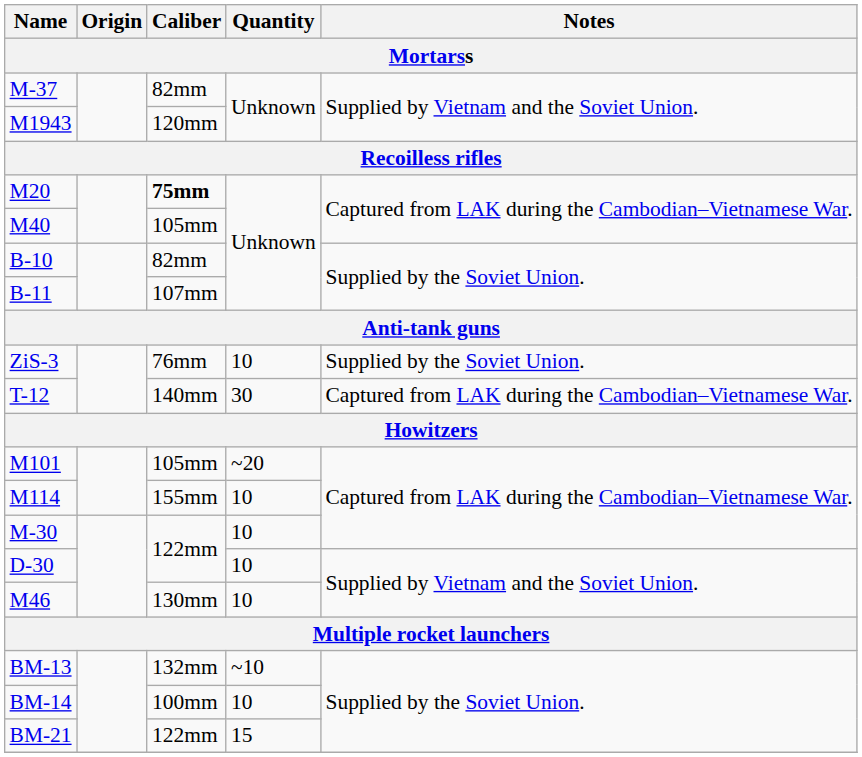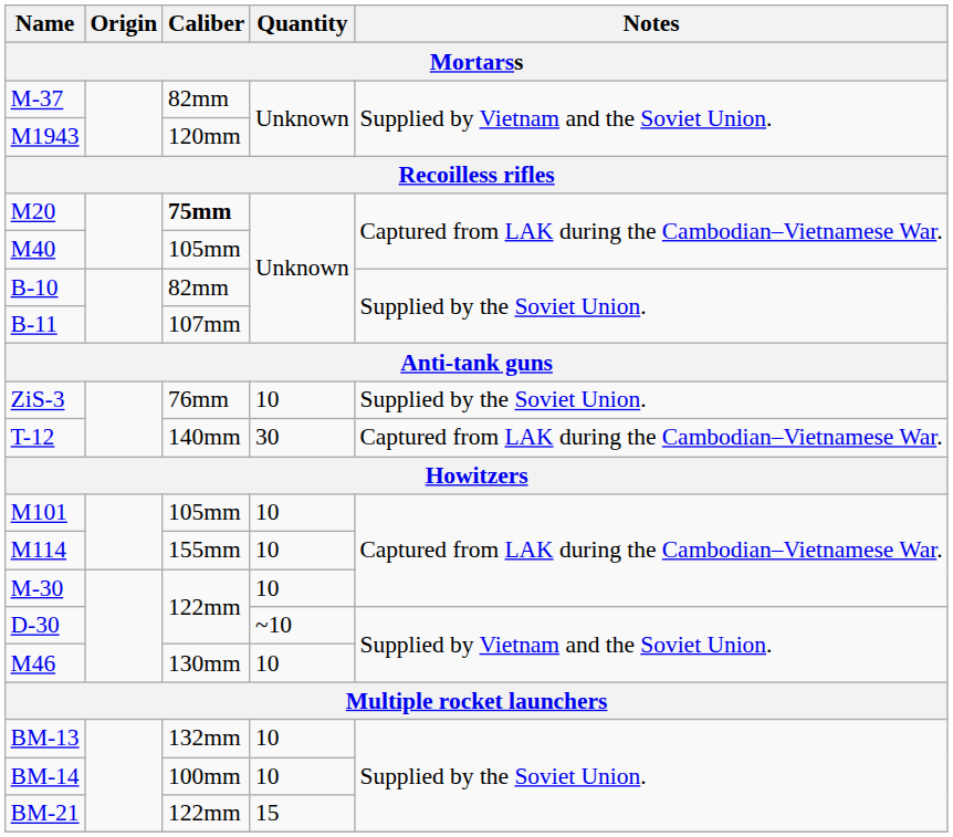M101 | Quantity: ~20 -> 10
D-30 | Quantity: 10 -> ~10
BM-13 | Quantity: ~10 -> 10
